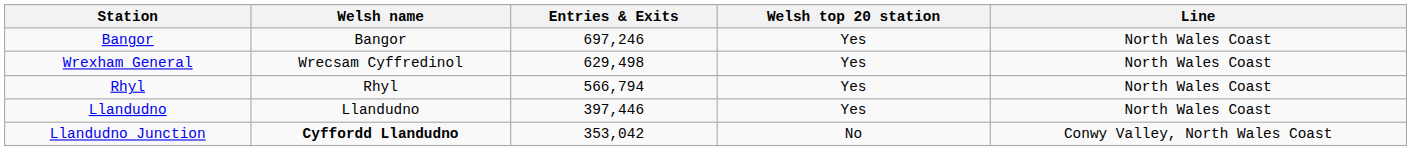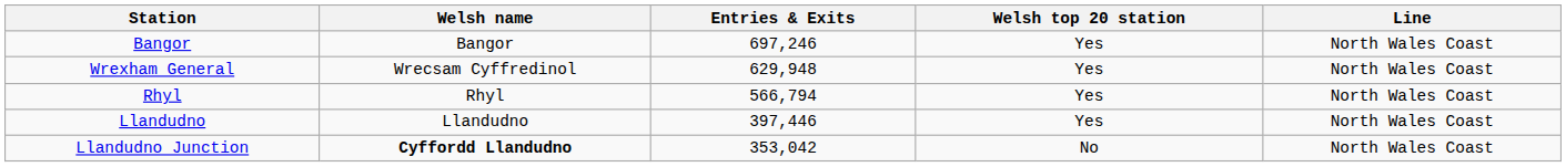Wrexham General | Entries & Exits: 629,498 -> 629,948
Llandudno Junction | Line: Conwy Valley, North Wales Coast -> North Wales Coast
